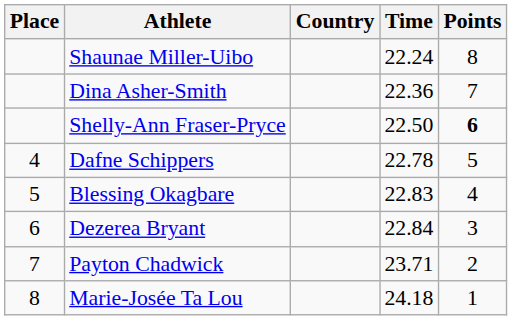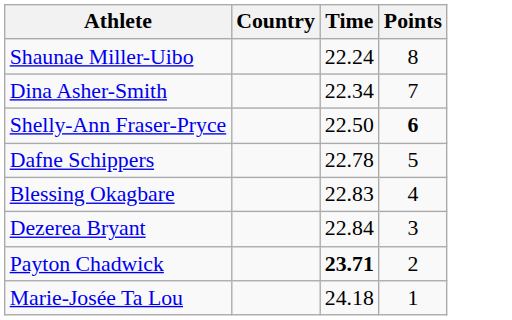- column: Place | 4 | 5 | 6 | 7 | 8
Dina Asher-Smith | Time: 22.36 -> 22.34
Payton Chadwick | Time: normal -> bold
